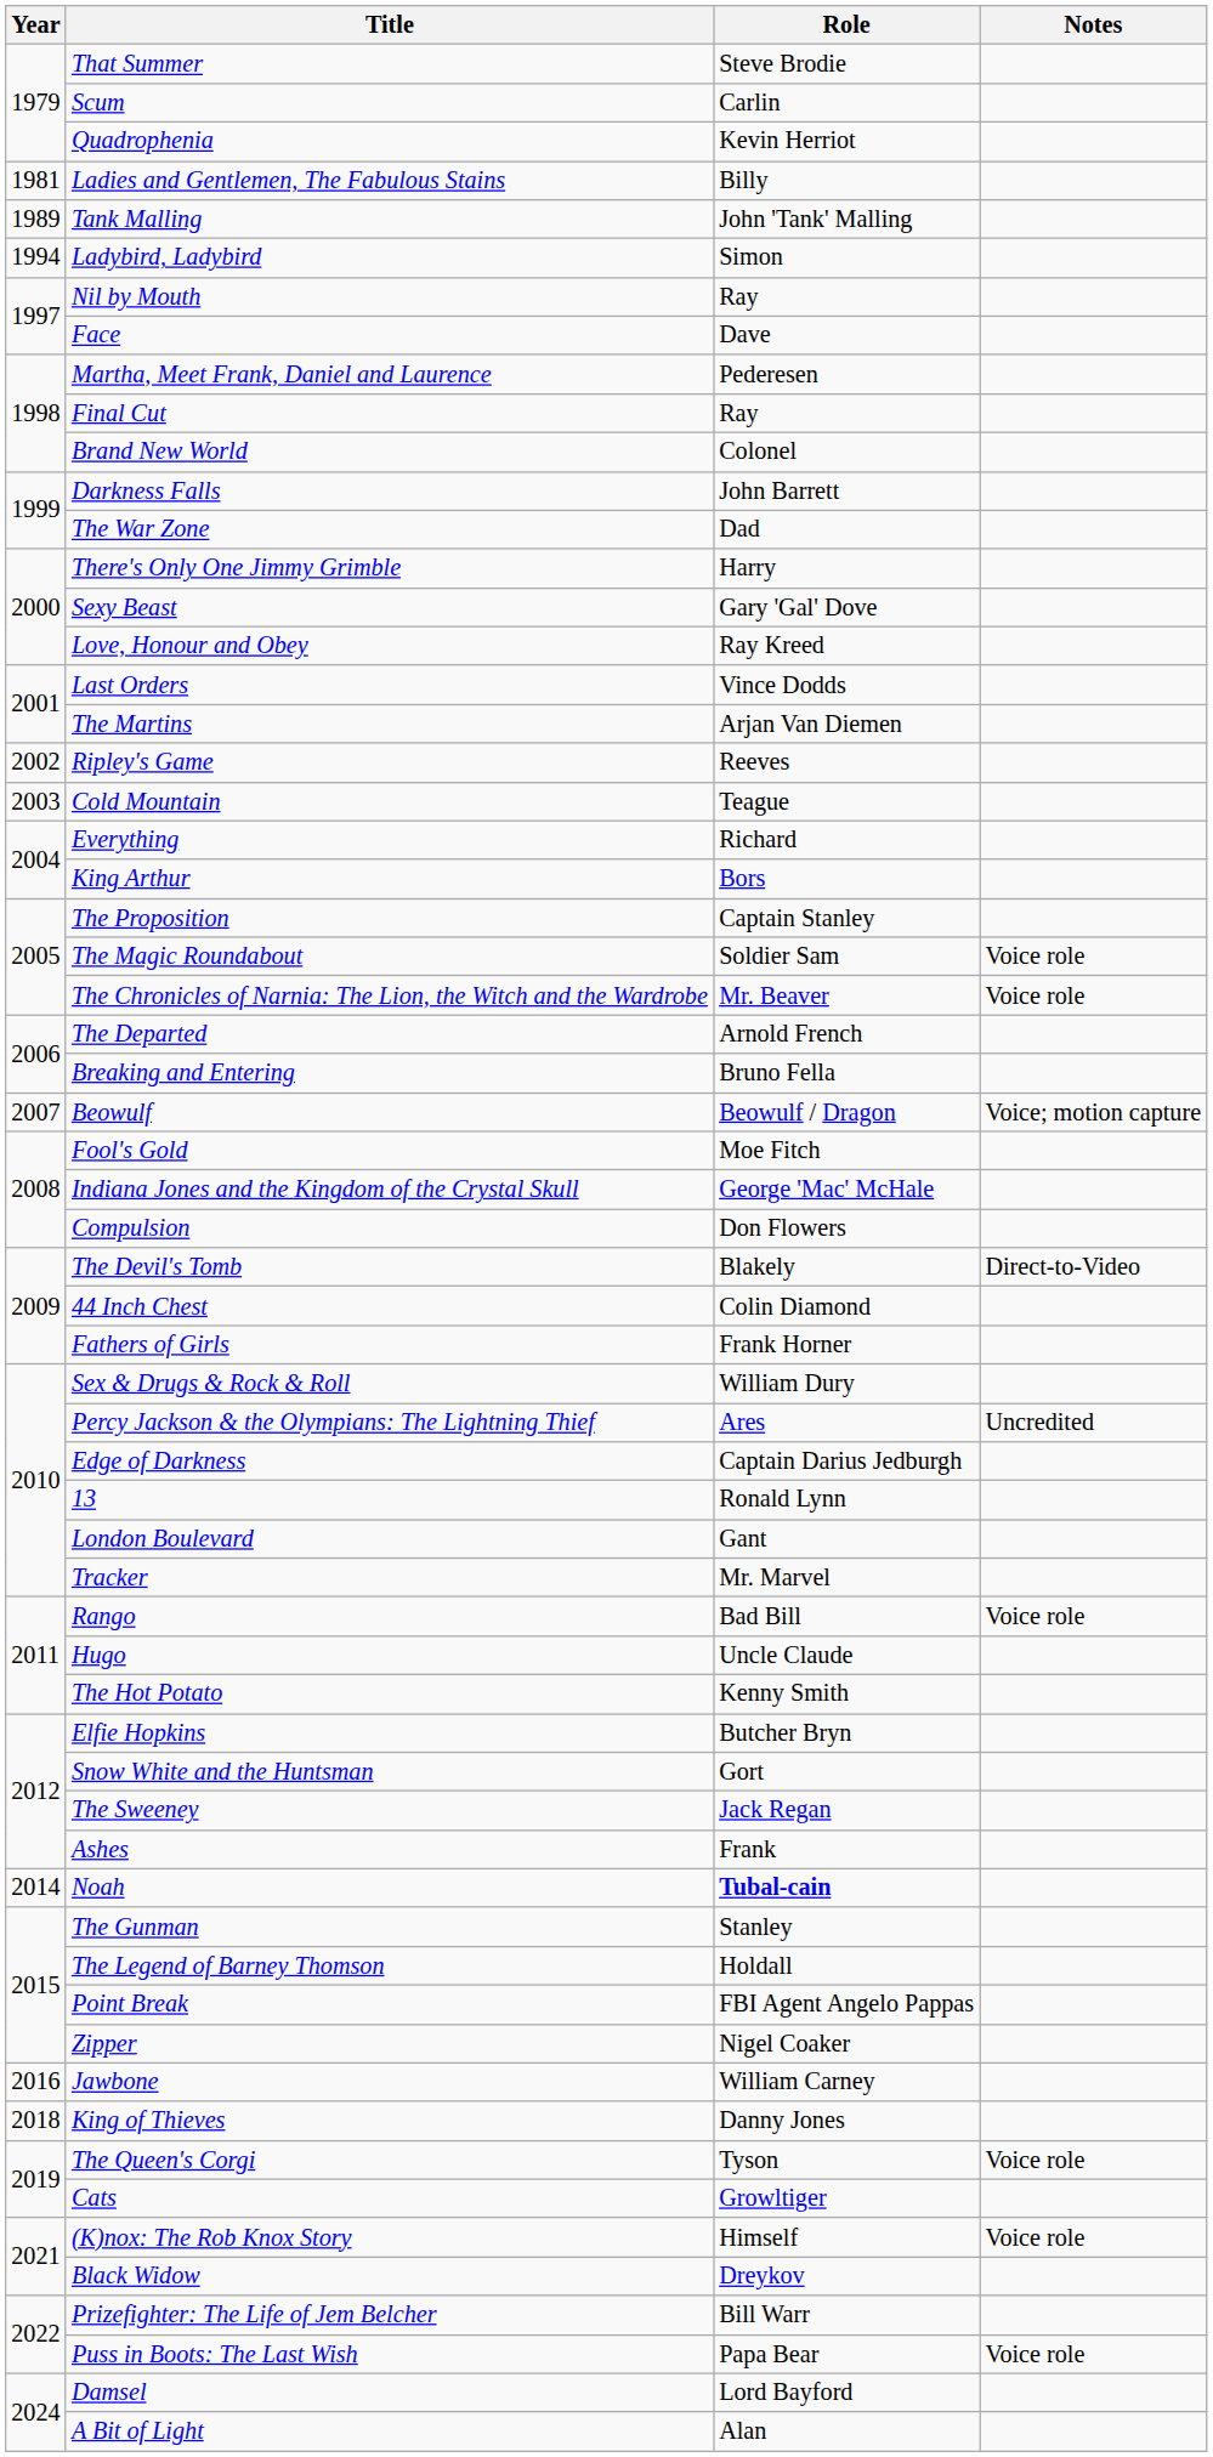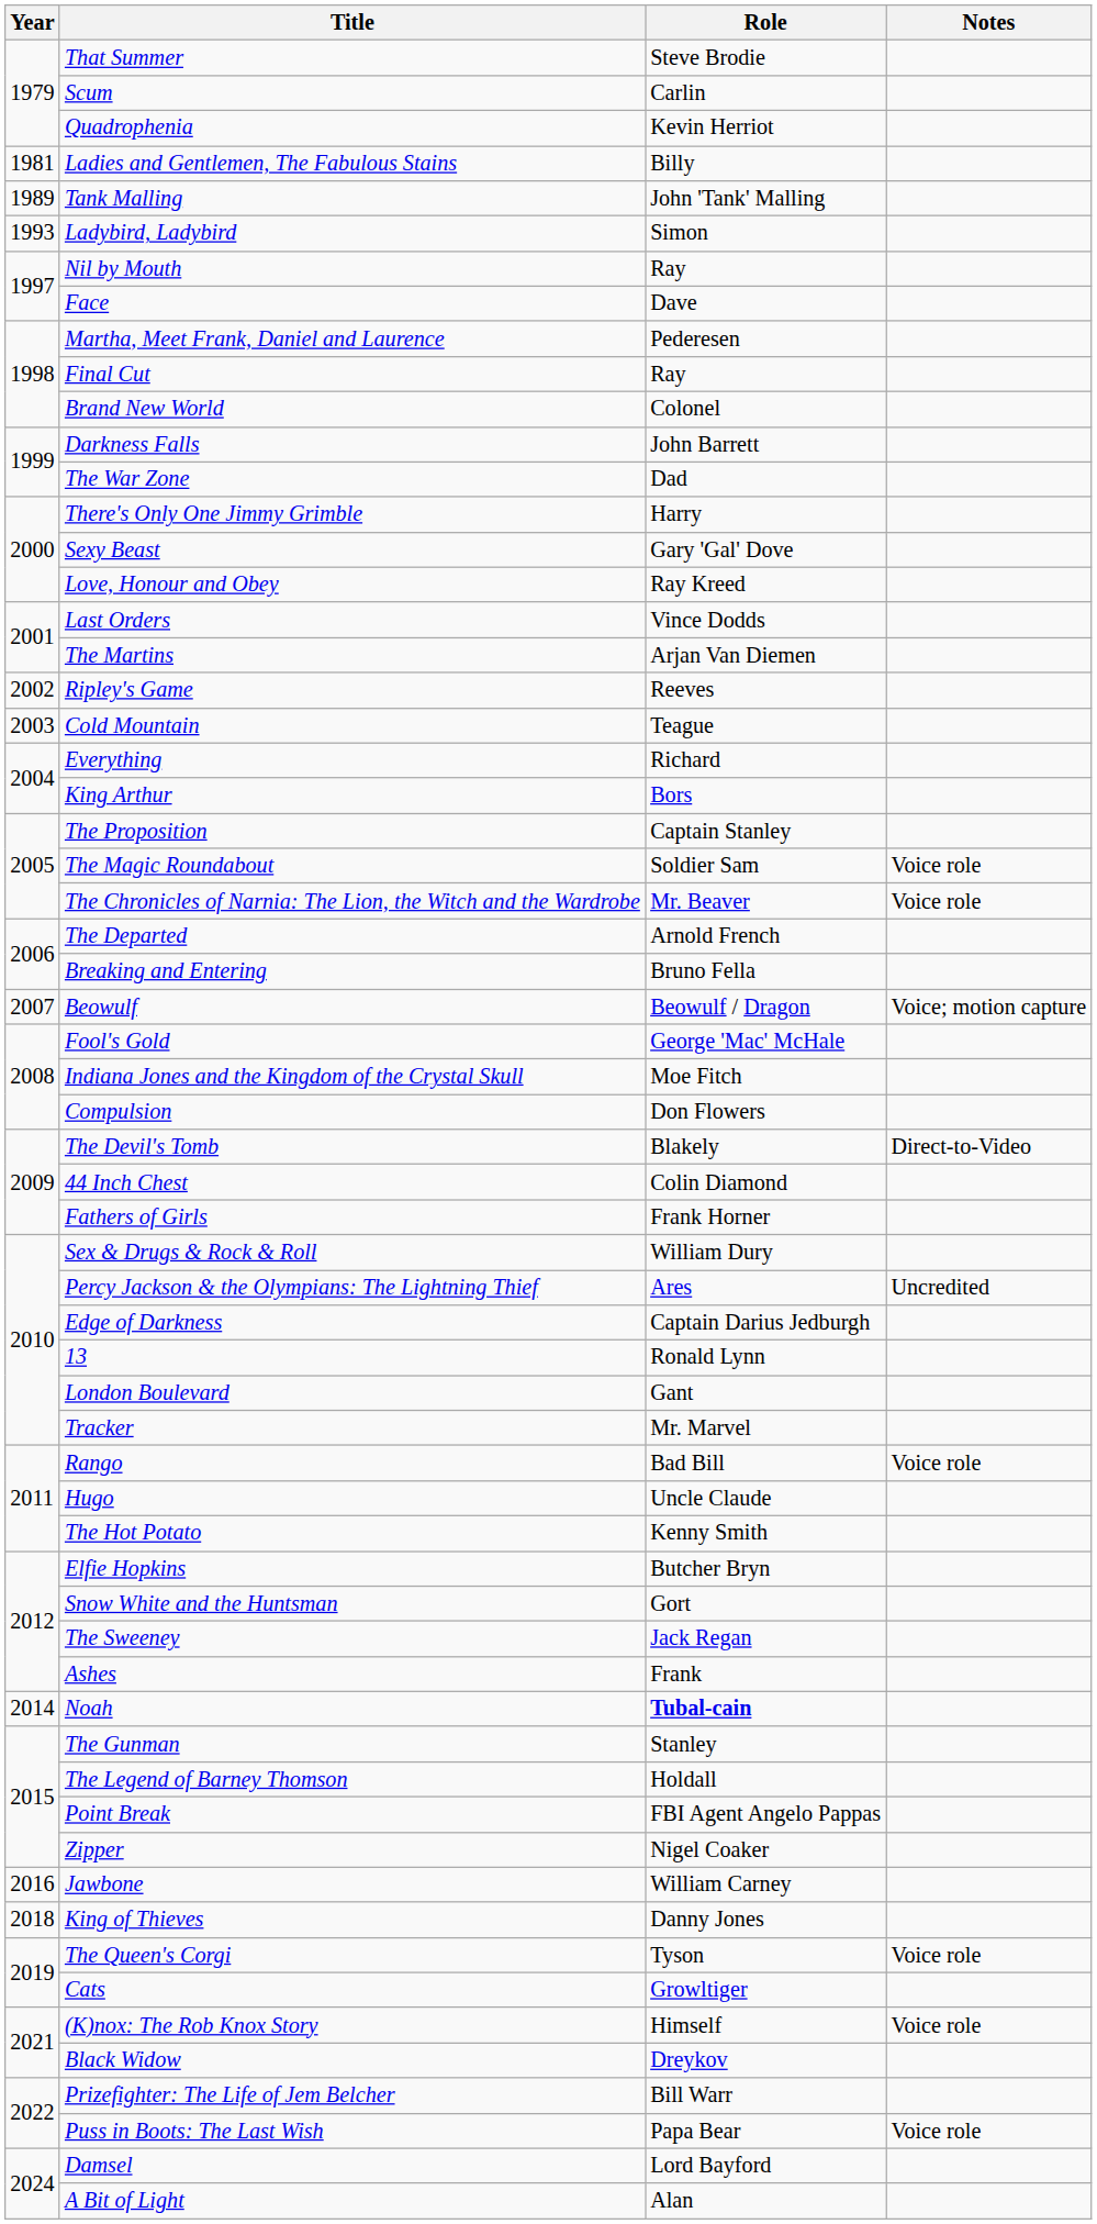Ladybird, Ladybird | Year: 1994 -> 1993
Fool's Gold | Role: Moe Fitch -> George 'Mac' McHale
Indiana Jones and the Kingdom of the Crystal Skull | Role: George 'Mac' McHale -> Moe Fitch
